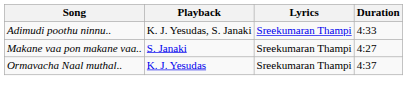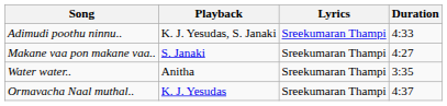+ row: Water water.. | Anitha | Sreekumaran Thampi | 3:35
